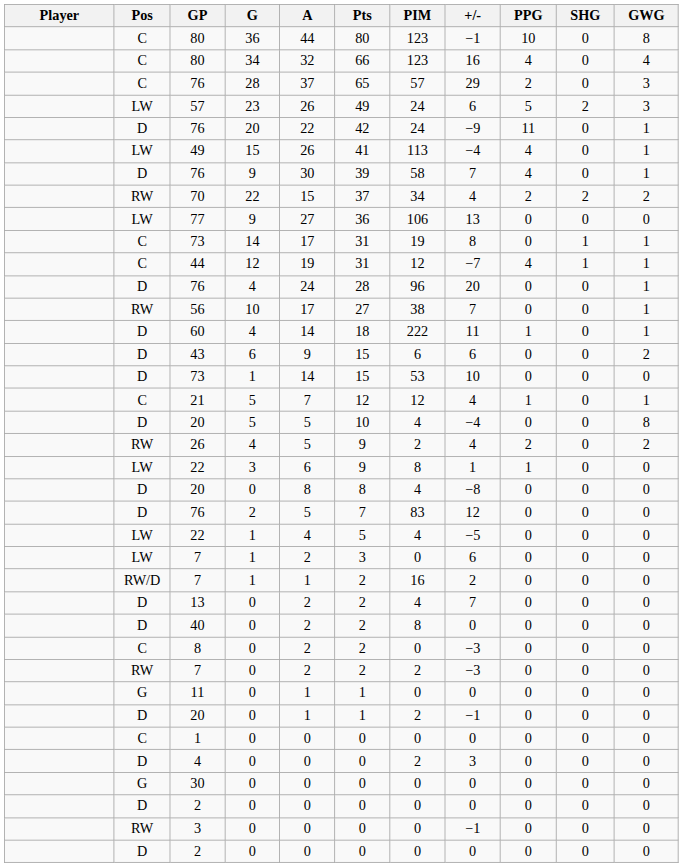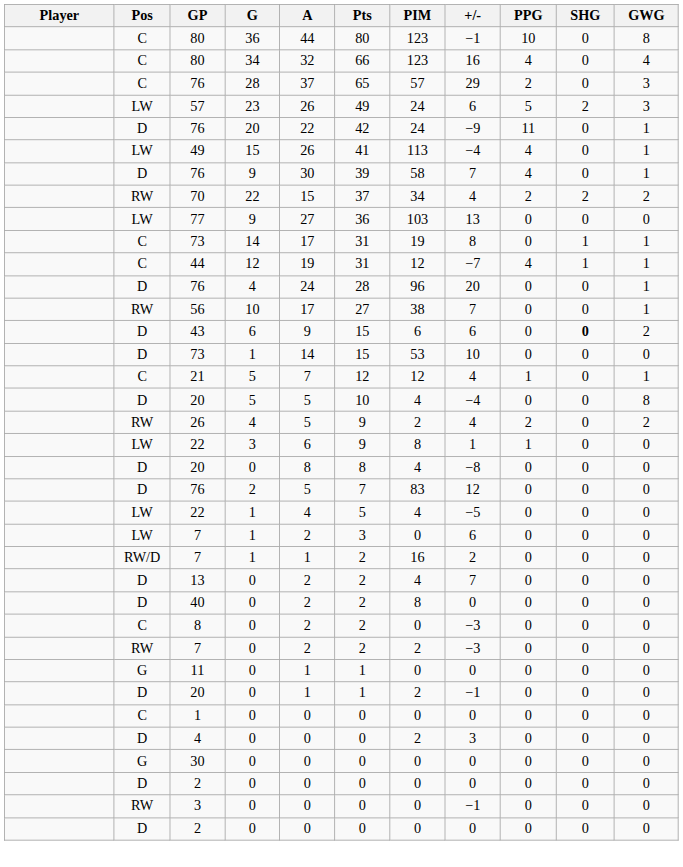77 | PIM: 106 -> 103
- row: D | 60 | 4 | 14 | 18 | 222 | 11 | 1 | 0 | 1
43 | SHG: normal -> bold
